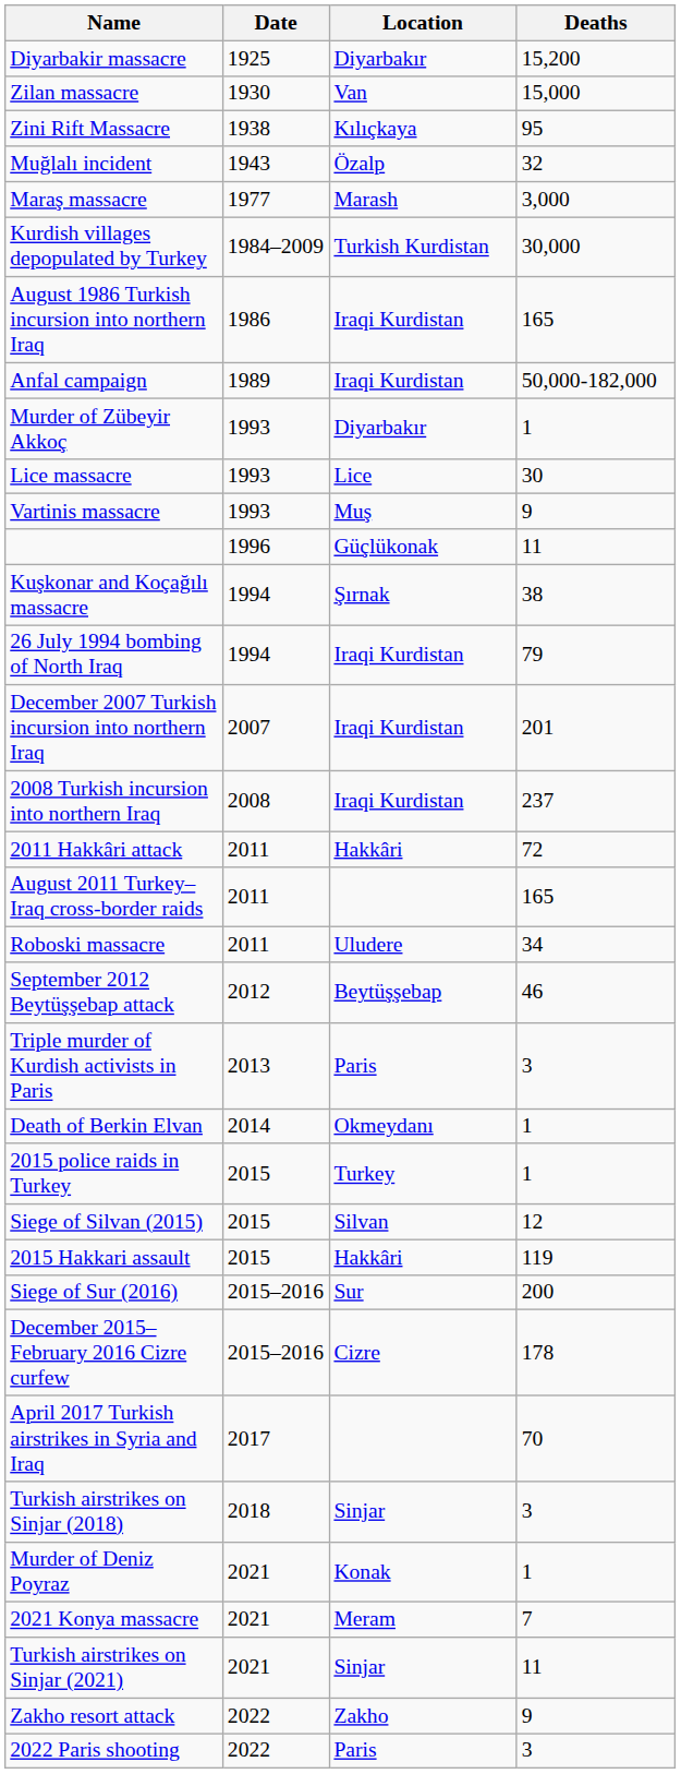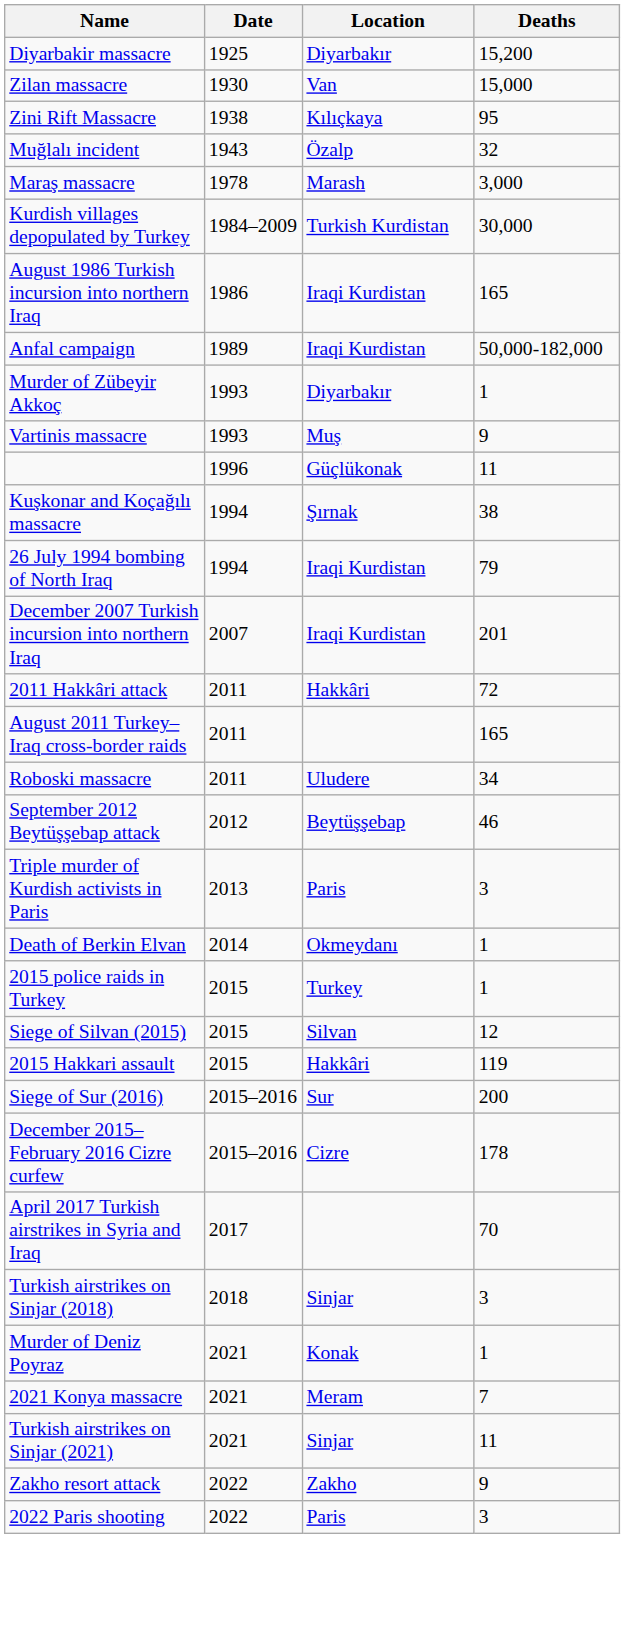Maraş massacre | Date: 1977 -> 1978
- row: Lice massacre | 1993 | Lice | 30
- row: 2008 Turkish incursion into northern Iraq | 2008 | Iraqi Kurdistan | 237
